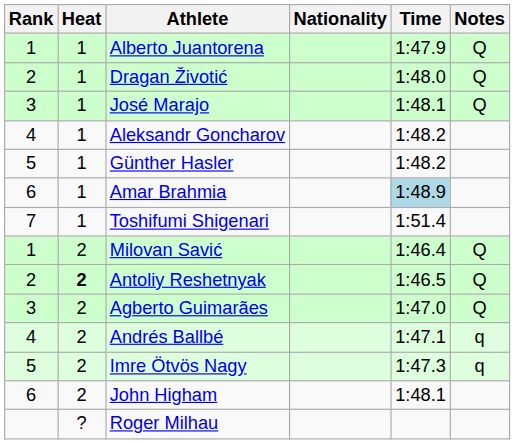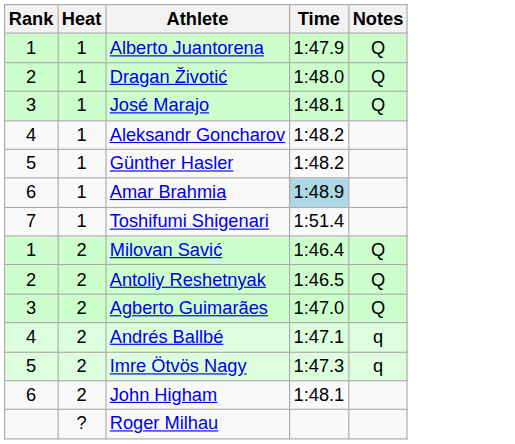- column: Nationality
Antoliy Reshetnyak | Heat: bold -> normal
